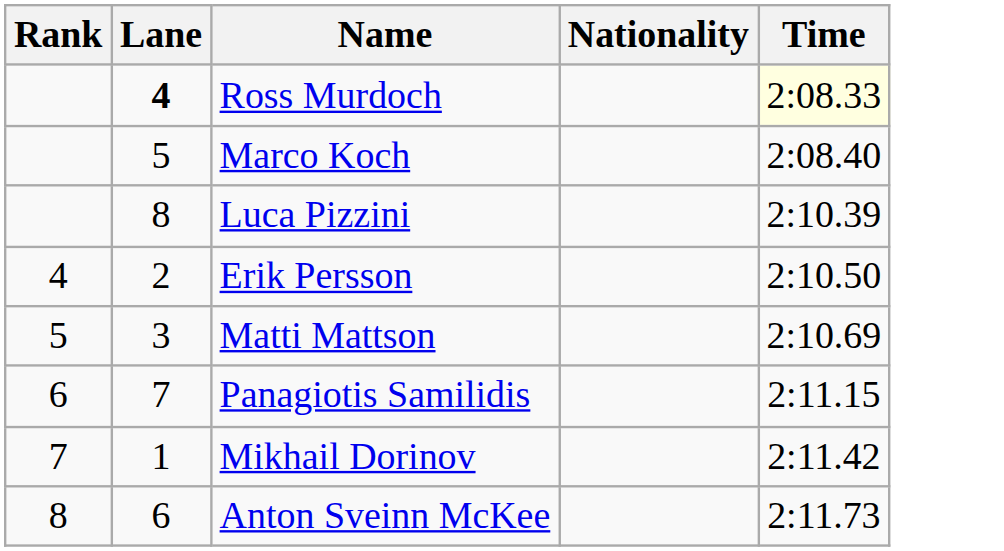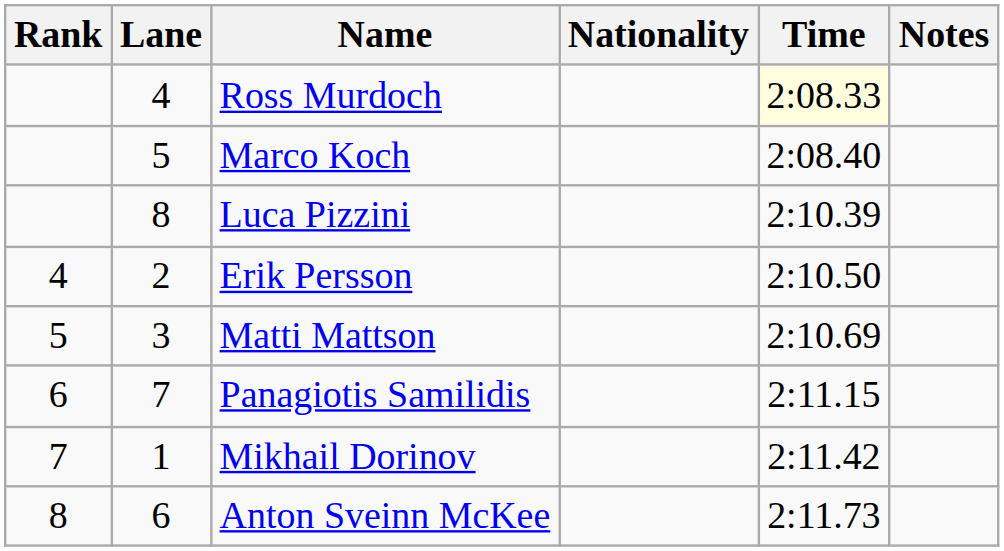+ column: Notes
Ross Murdoch | Lane: bold -> normal
